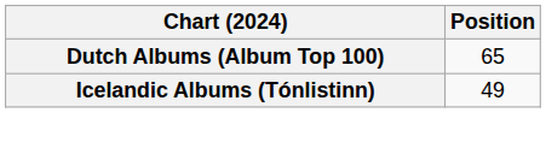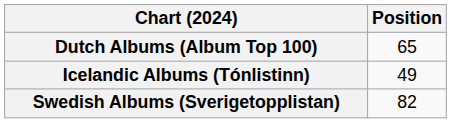+ row: Swedish Albums (Sverigetopplistan) | 82
